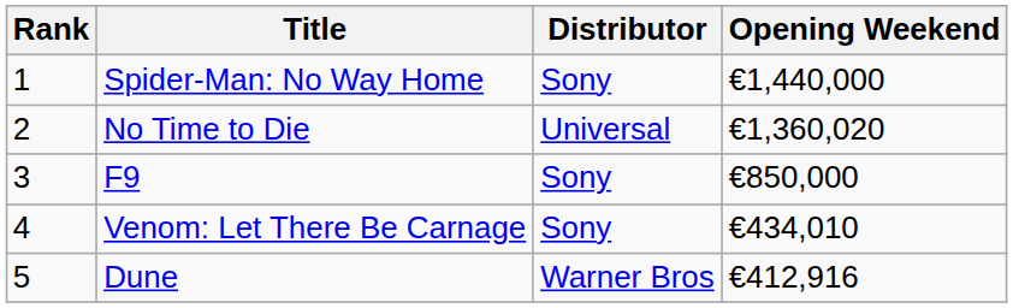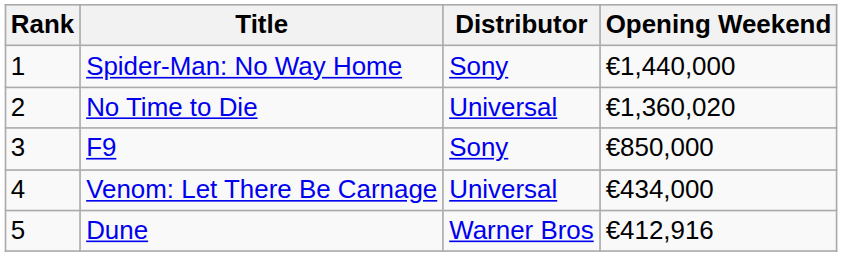Venom: Let There Be Carnage | Distributor: Sony -> Universal
Venom: Let There Be Carnage | Opening Weekend: €434,010 -> €434,000
